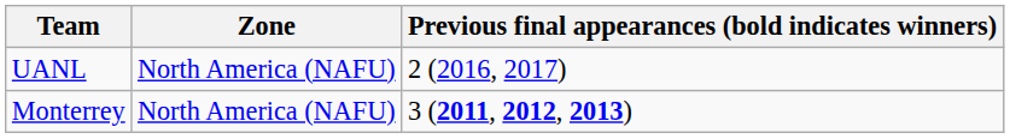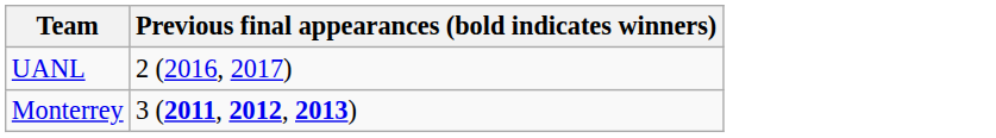- column: Zone | North America (NAFU) | North America (NAFU)
